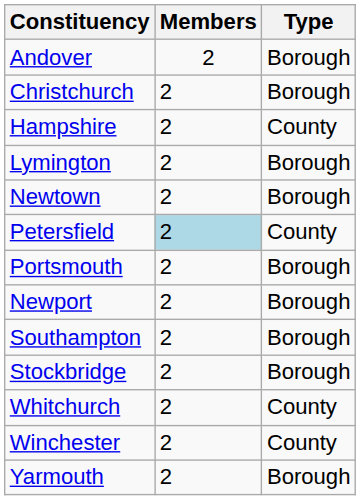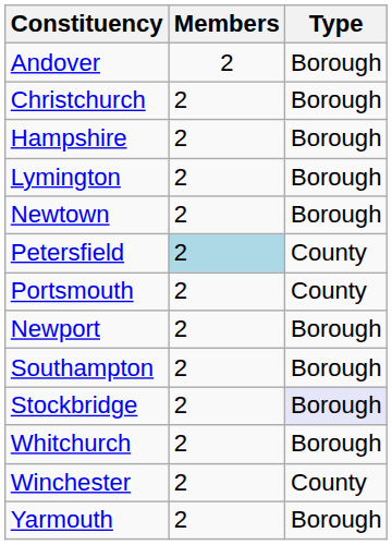Hampshire | Type: County -> Borough
Portsmouth | Type: Borough -> County
Stockbridge | Type: no background -> lavender background
Whitchurch | Type: County -> Borough
